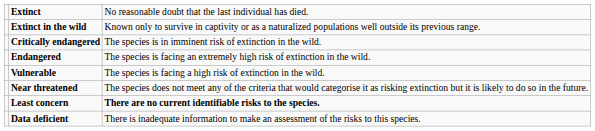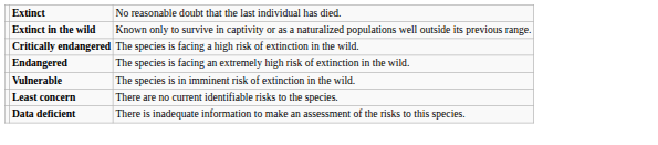Critically endangered | column 3: The species is in imminent risk of extinction in the wild. -> The species is facing a high risk of extinction in the wild.
Vulnerable | column 3: The species is facing a high risk of extinction in the wild. -> The species is in imminent risk of extinction in the wild.
- row: Near threatened | The species does not meet any of the criteria that would categorise it as risking extinction but it is likely to do so in the future.
Least concern | column 3: bold -> normal
